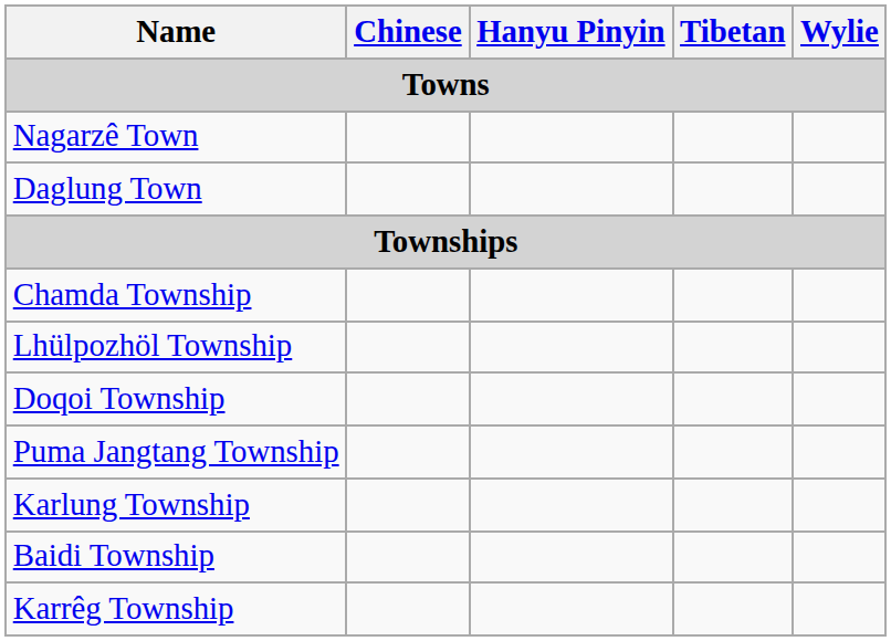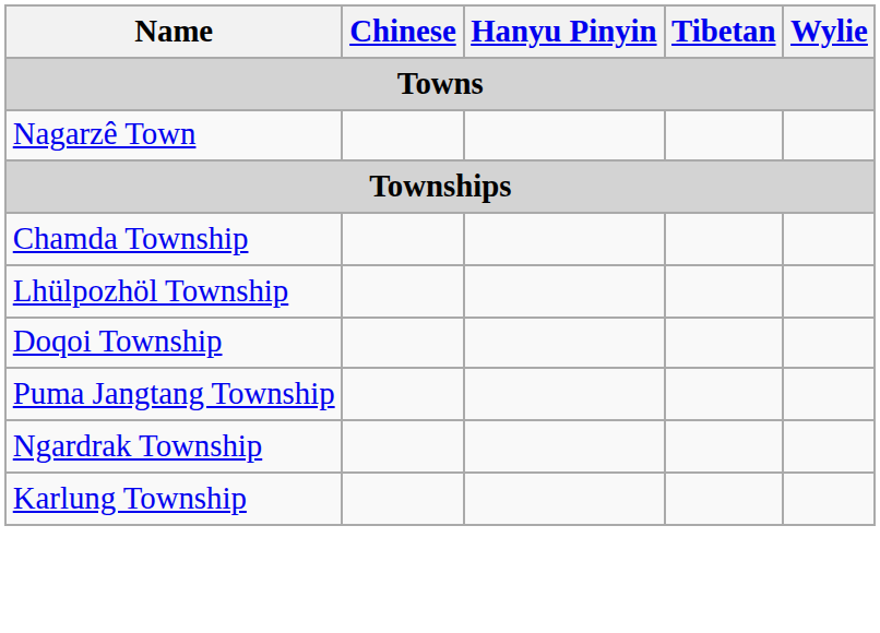- row: Daglung Town
+ row: Ngardrak Township
- row: Baidi Township
- row: Karrêg Township
